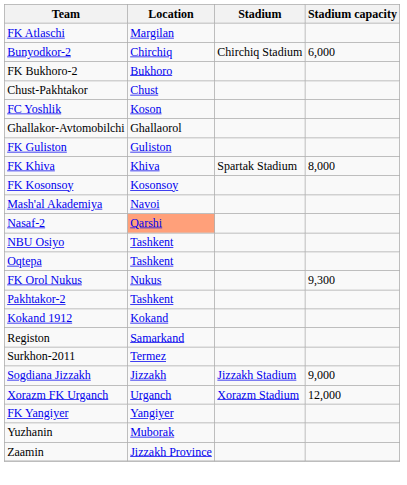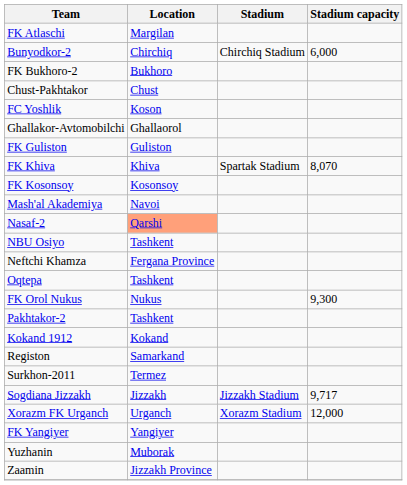FK Khiva | Stadium capacity: 8,000 -> 8,070
+ row: Neftchi Khamza | Fergana Province
Sogdiana Jizzakh | Stadium capacity: 9,000 -> 9,717
